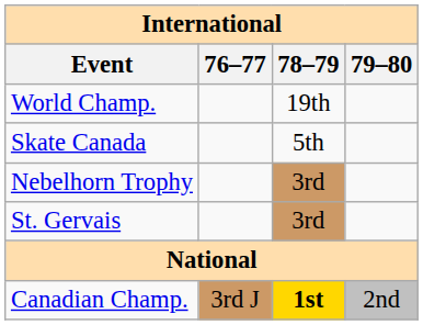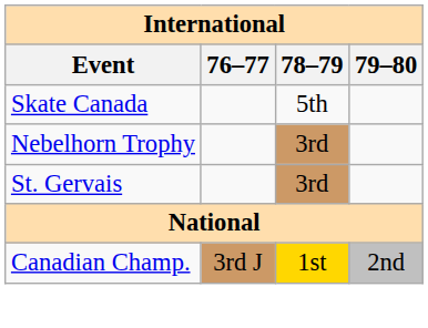- row: World Champ. | 19th
Canadian Champ. | 78–79: bold -> normal
